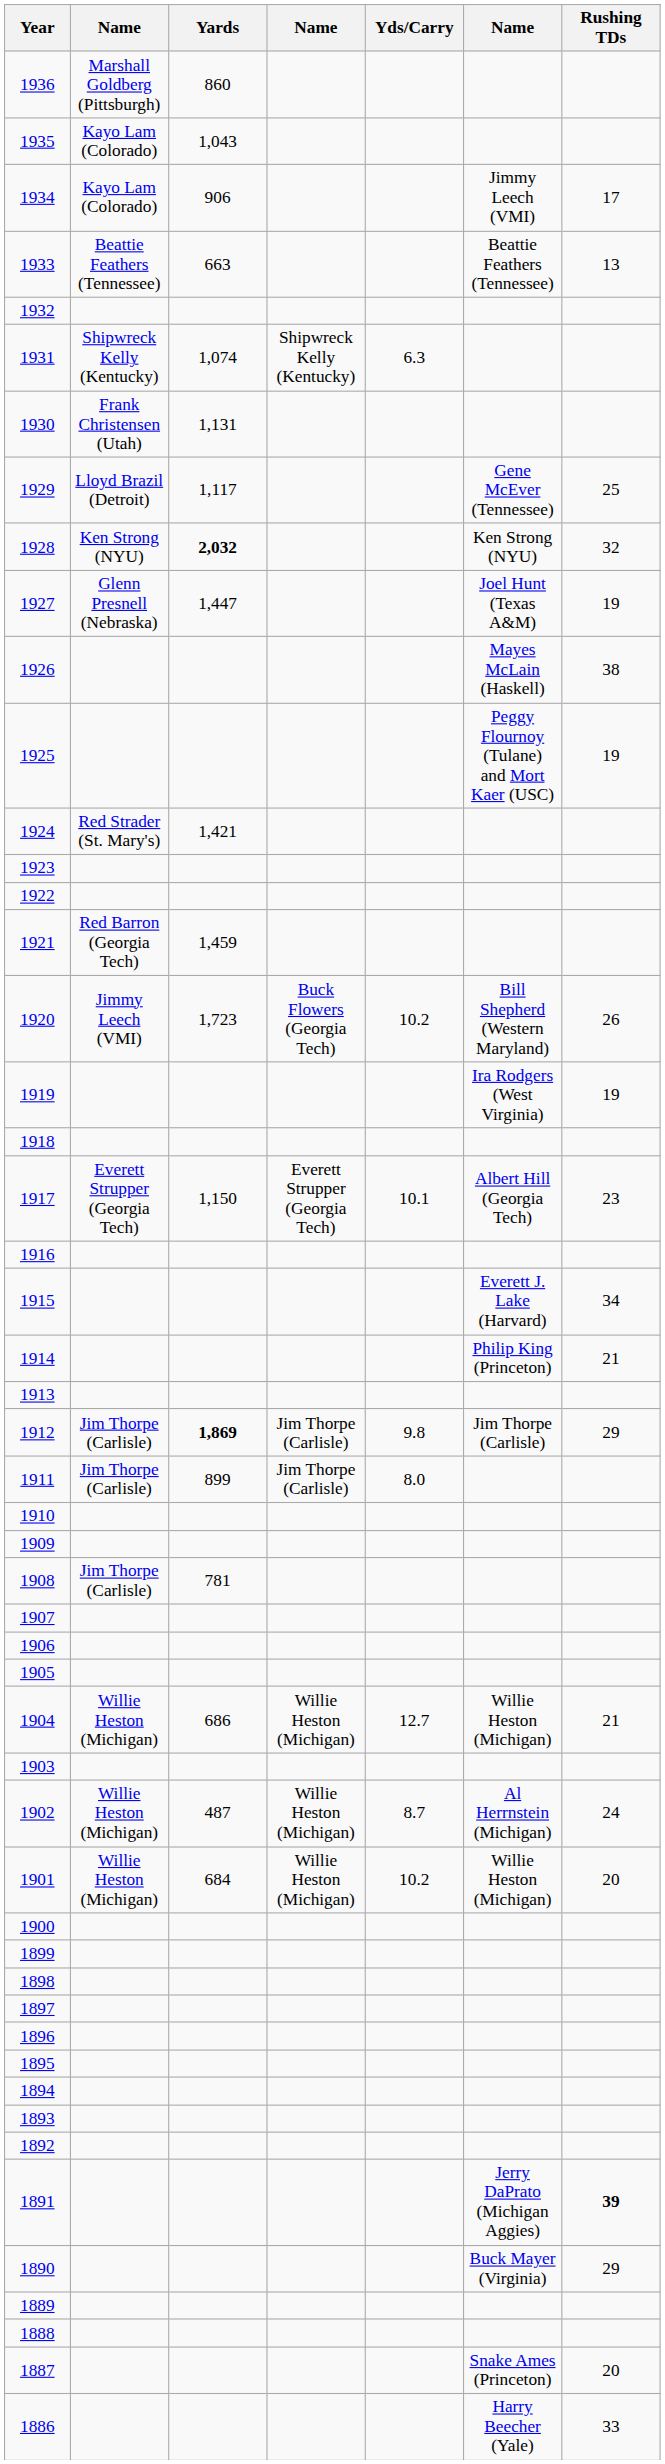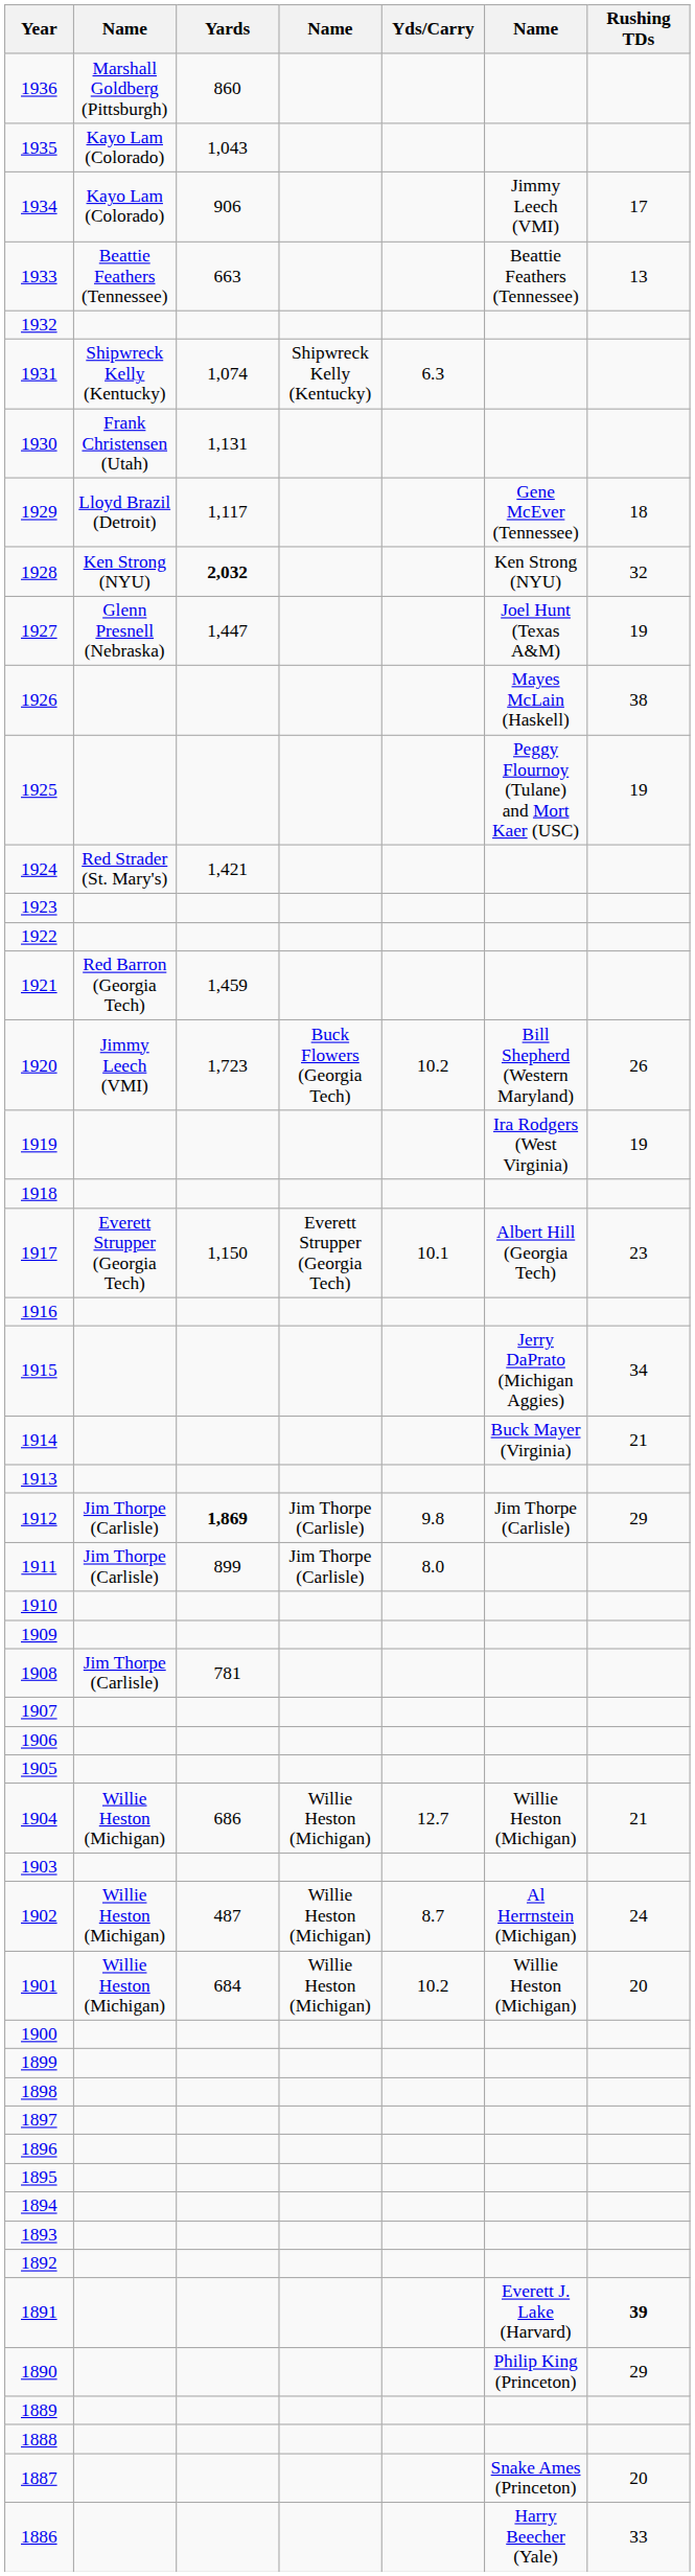1929 | Rushing TDs: 25 -> 18
1915 | column 6: Everett J. Lake (Harvard) -> Jerry DaPrato (Michigan Aggies)
1914 | column 6: Philip King (Princeton) -> Buck Mayer (Virginia)
1891 | column 6: Jerry DaPrato (Michigan Aggies) -> Everett J. Lake (Harvard)
1890 | column 6: Buck Mayer (Virginia) -> Philip King (Princeton)
